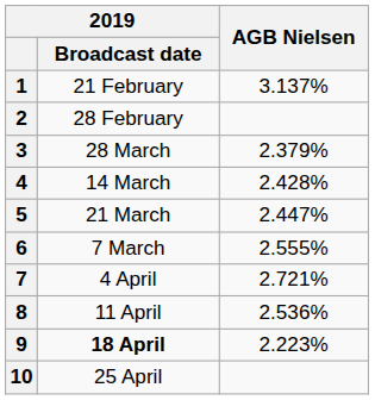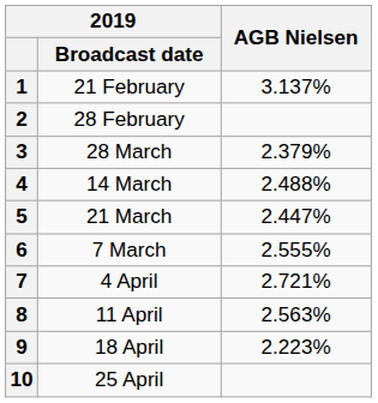4 | AGB Nielsen: 2.428% -> 2.488%
8 | AGB Nielsen: 2.536% -> 2.563%
9 | 2019 / Broadcast date: bold -> normal
